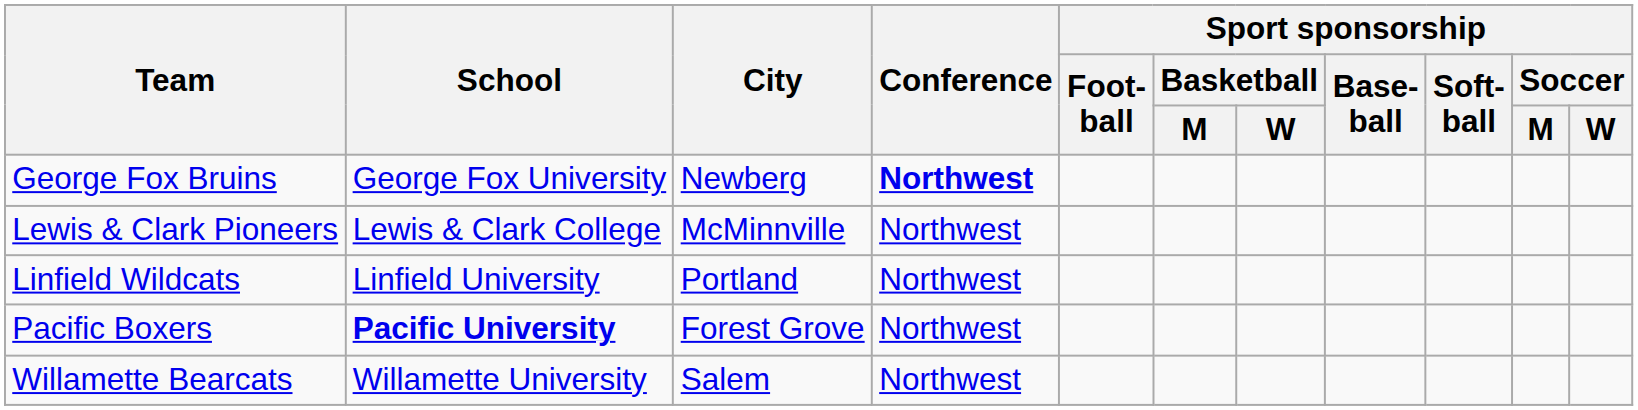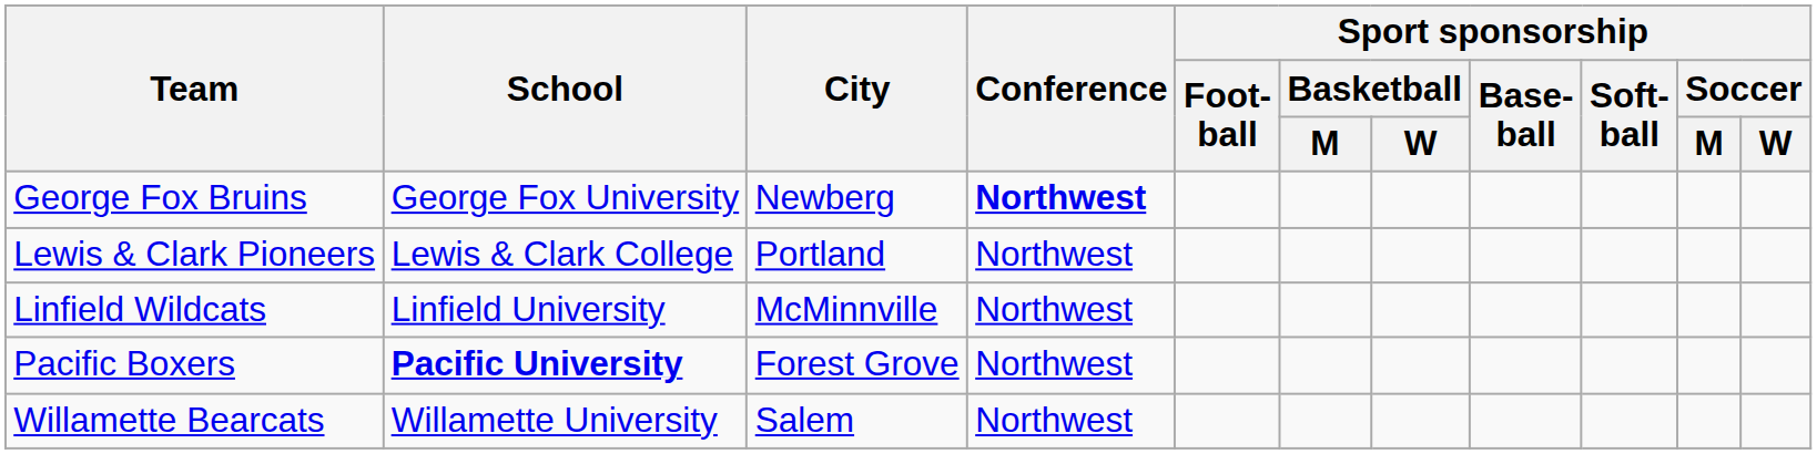Lewis & Clark Pioneers | City: McMinnville -> Portland
Linfield Wildcats | City: Portland -> McMinnville
